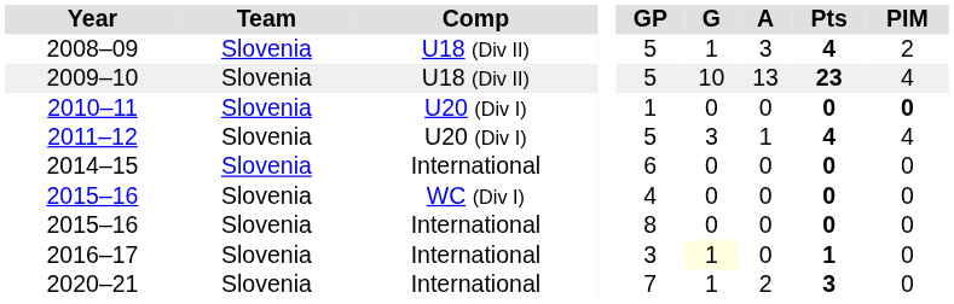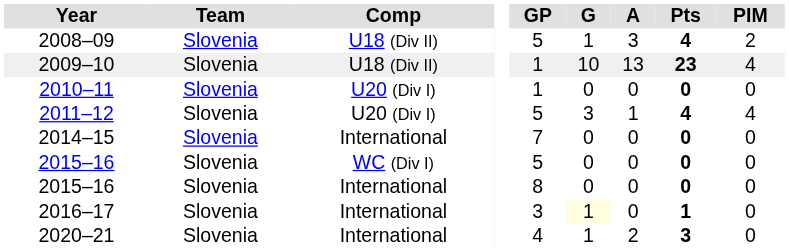2009–10 | GP: 5 -> 1
2010–11 | PIM: bold -> normal
2014–15 | GP: 6 -> 7
2015–16 / WC (Div I) | GP: 4 -> 5
2020–21 | GP: 7 -> 4
